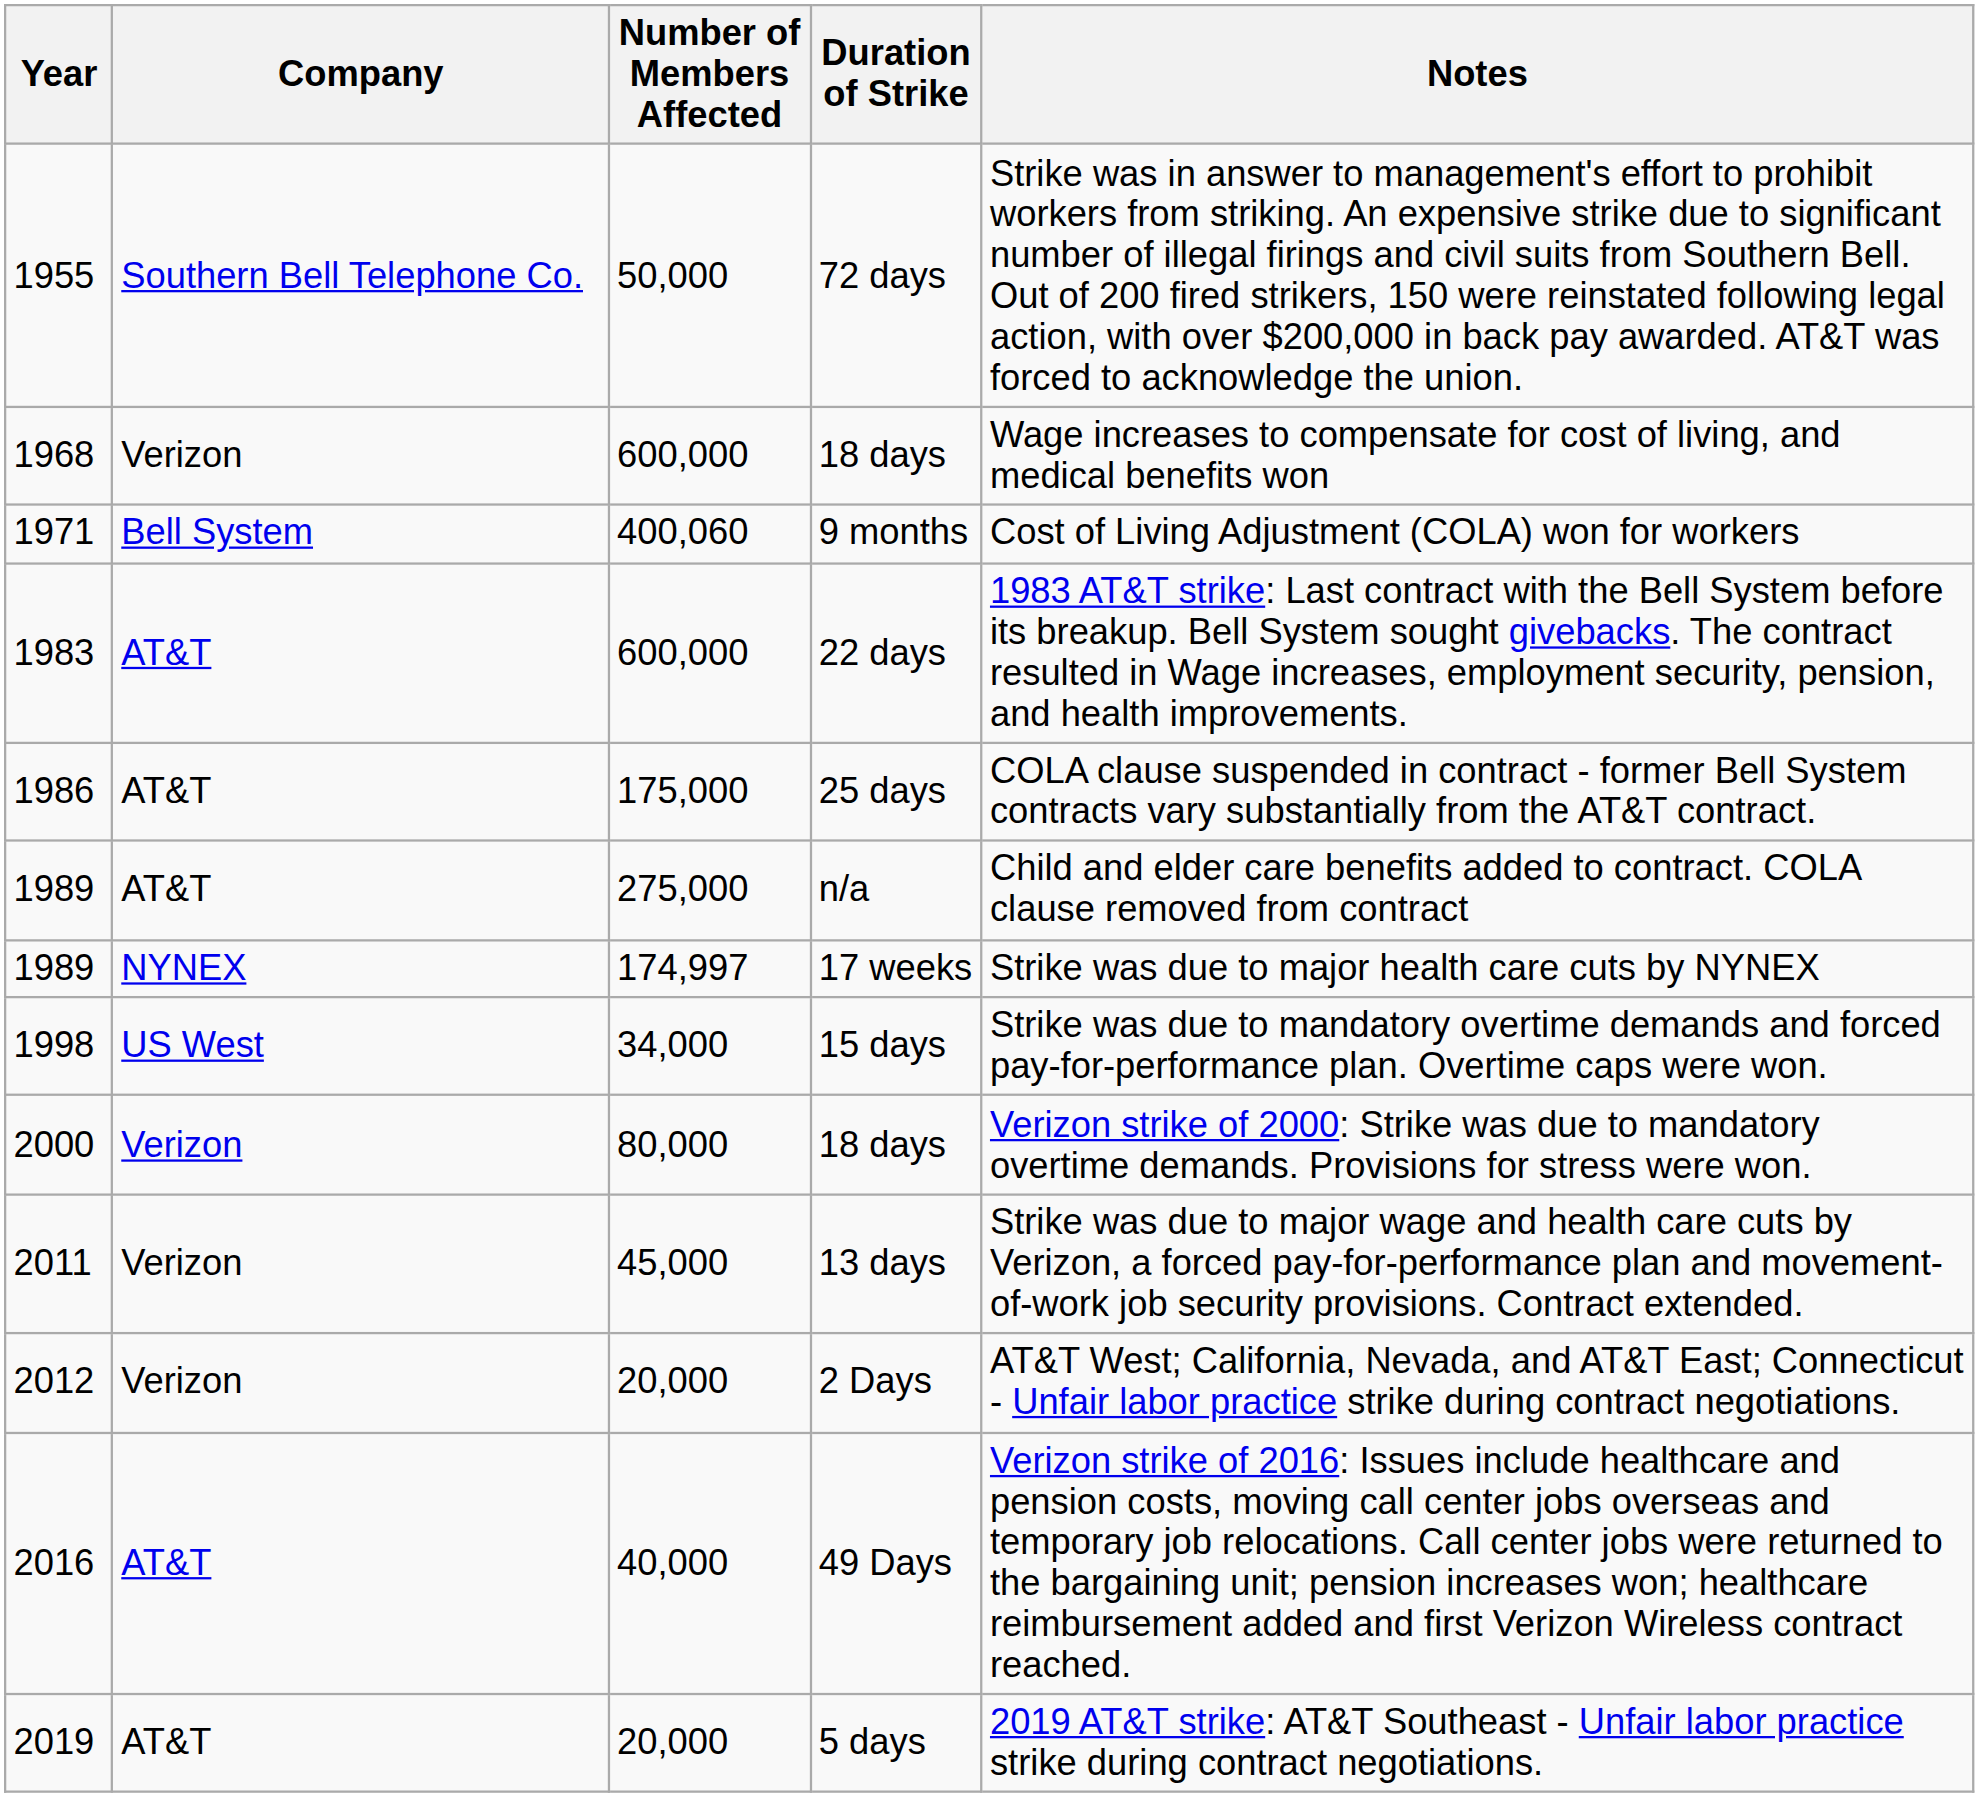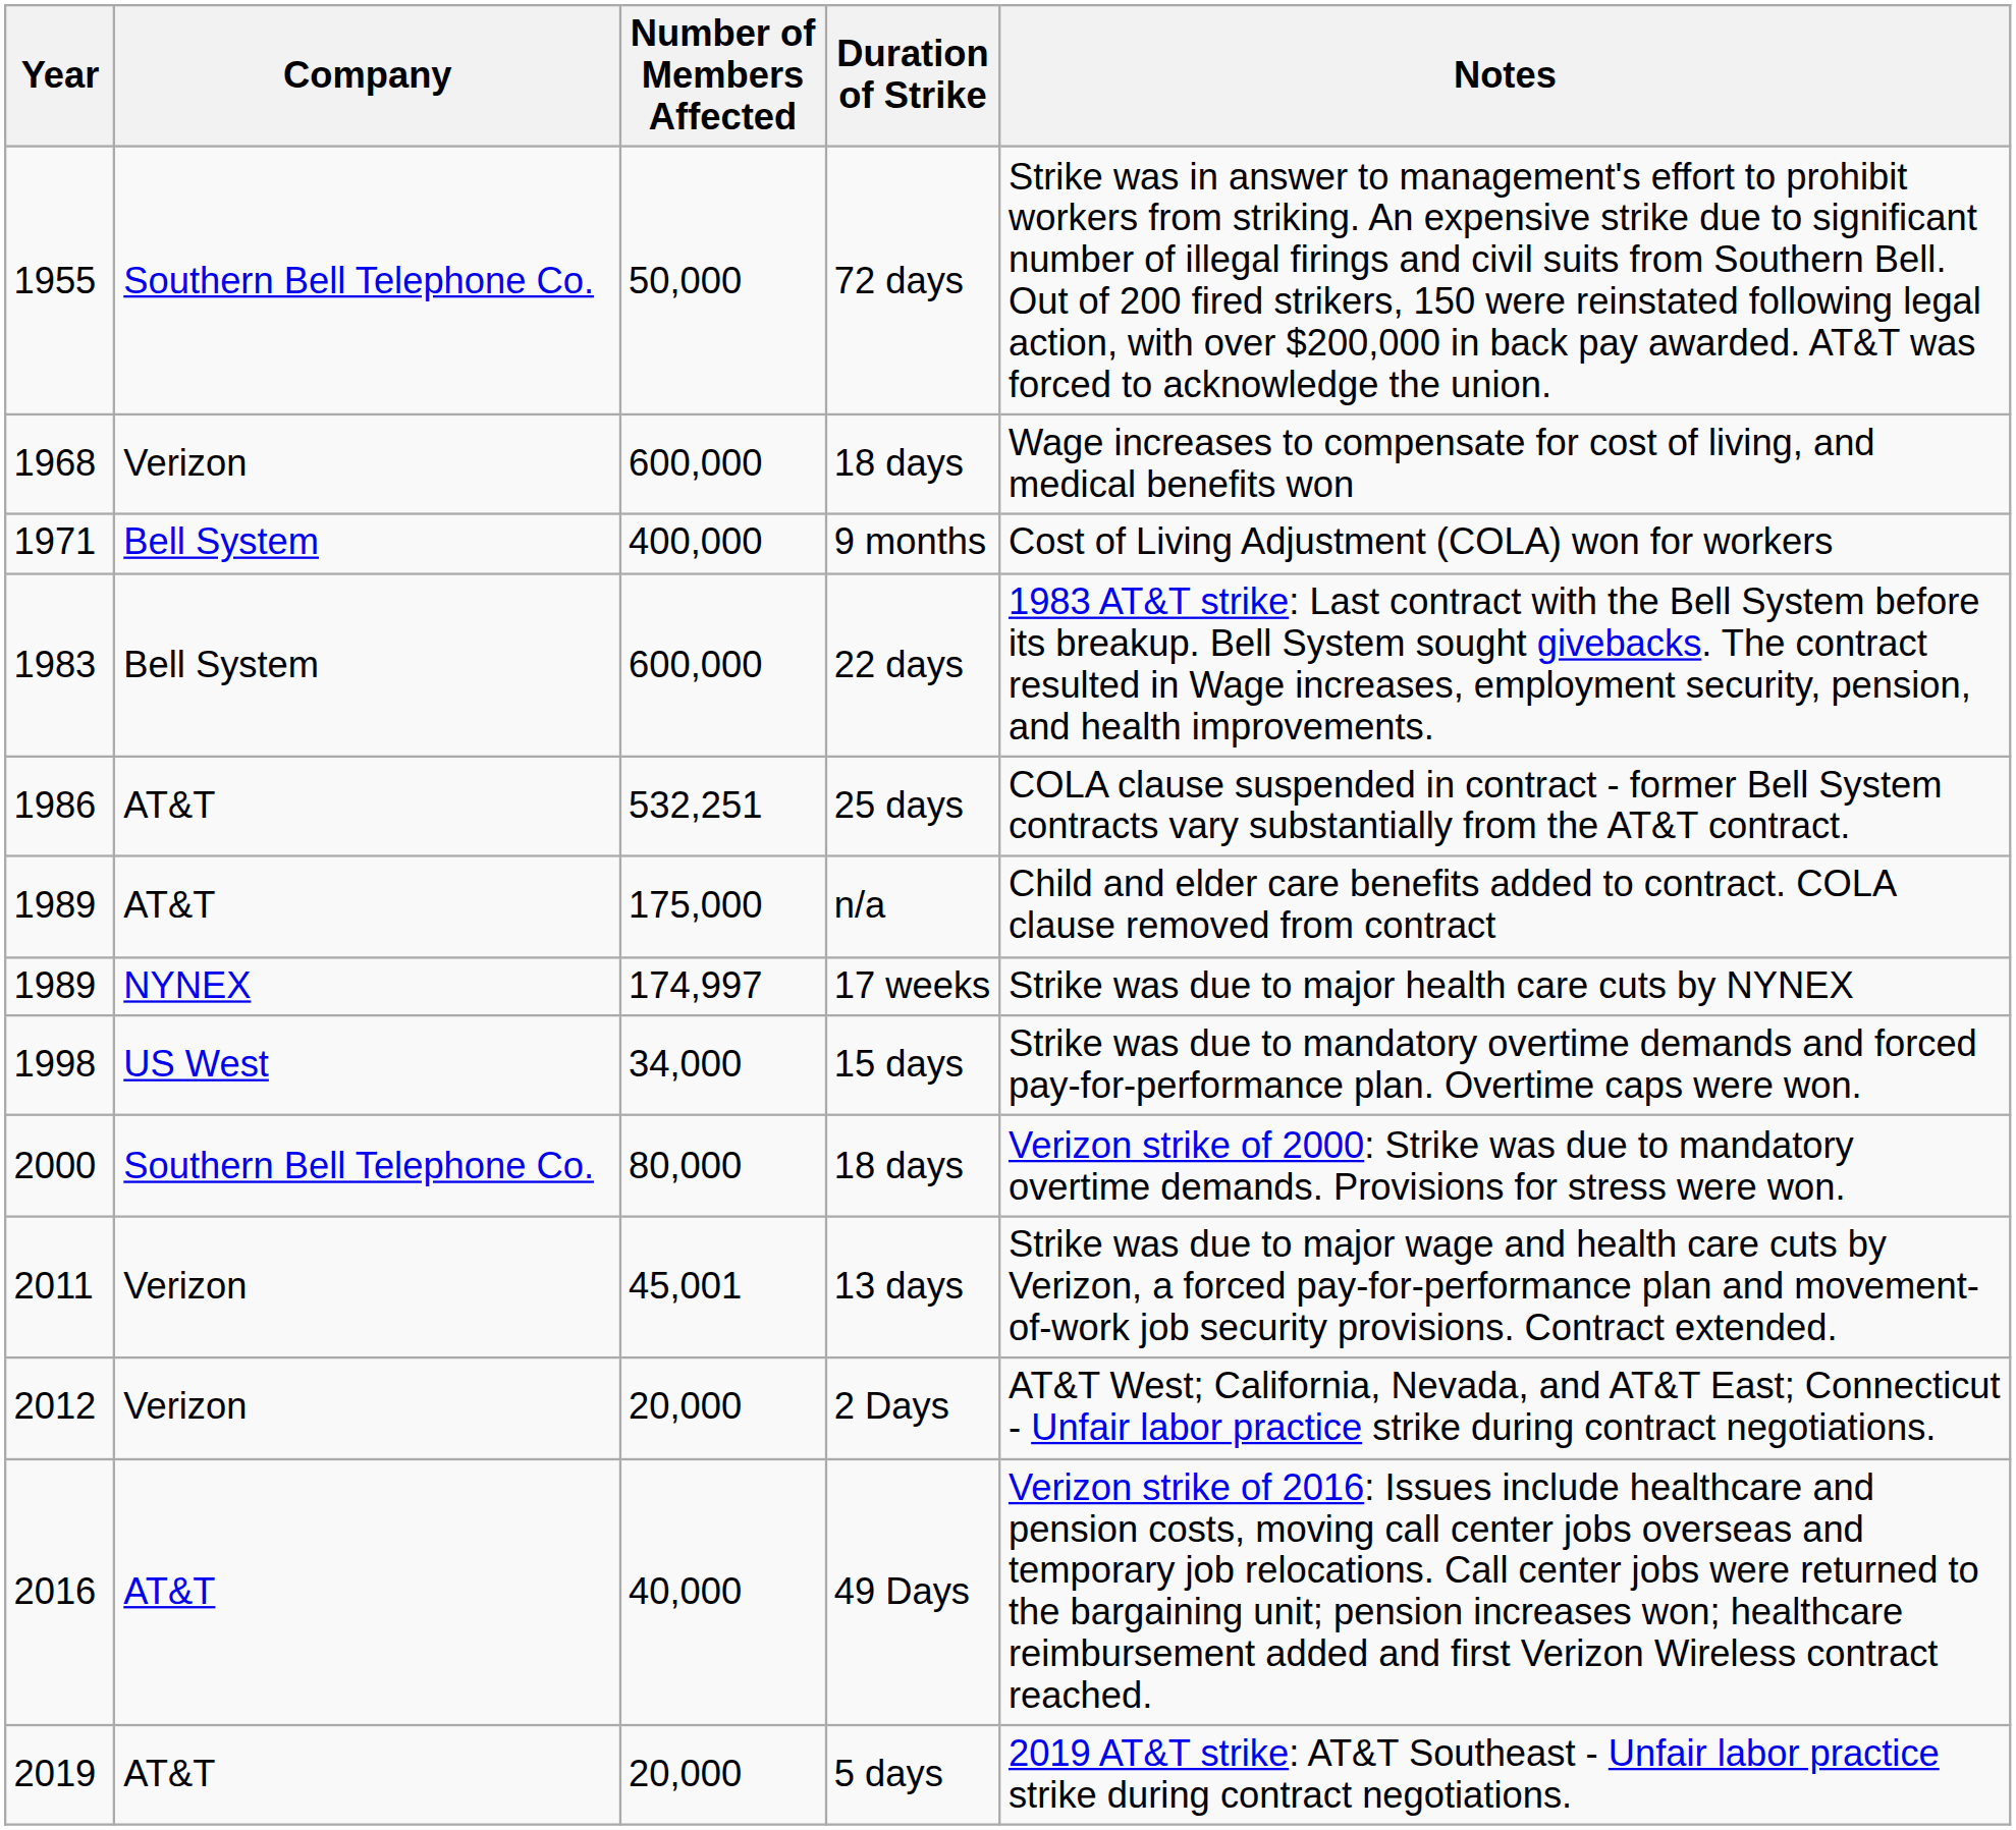9 months | Number of Members Affected: 400,060 -> 400,000
22 days | Company: AT&T -> Bell System
25 days | Number of Members Affected: 175,000 -> 532,251
n/a | Number of Members Affected: 275,000 -> 175,000
2000 / 18 days | Company: Verizon -> Southern Bell Telephone Co.
13 days | Number of Members Affected: 45,000 -> 45,001
